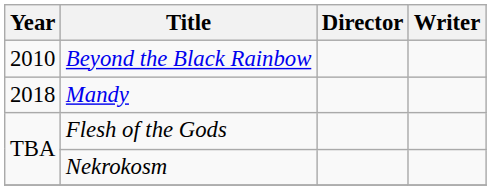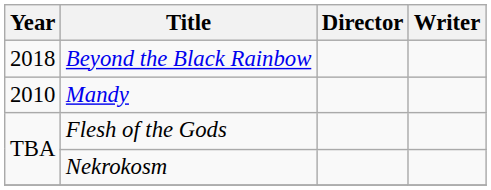Beyond the Black Rainbow | Year: 2010 -> 2018
Mandy | Year: 2018 -> 2010
